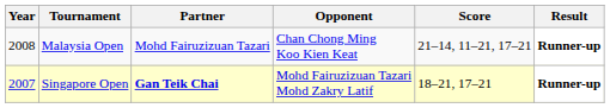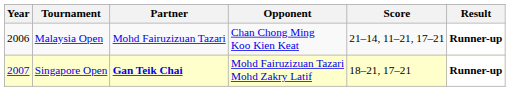Malaysia Open | Year: 2008 -> 2006
